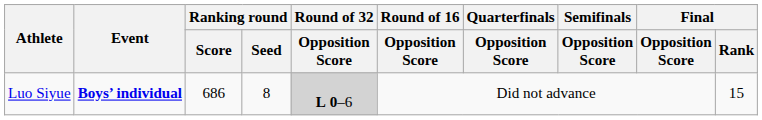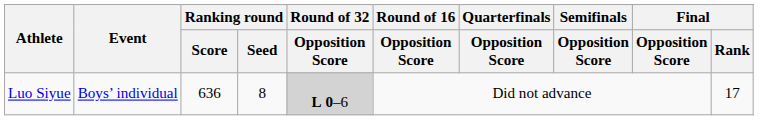Luo Siyue | Event: bold -> normal
Luo Siyue | Ranking round / Score: 686 -> 636
Luo Siyue | Final / Rank: 15 -> 17
